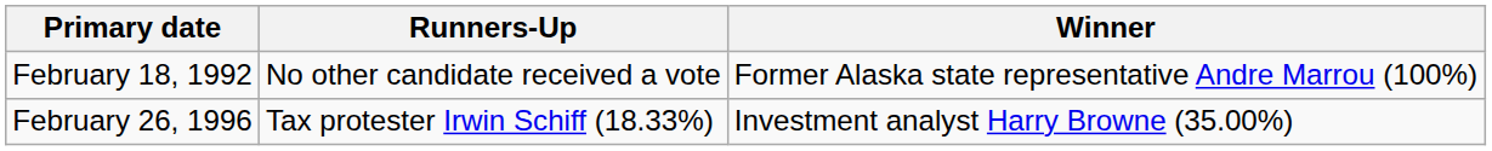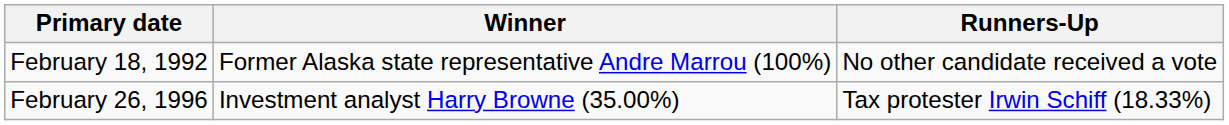columns swapped: Winner <-> Runners-Up
